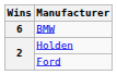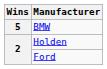BMW | Wins: 6 -> 5
